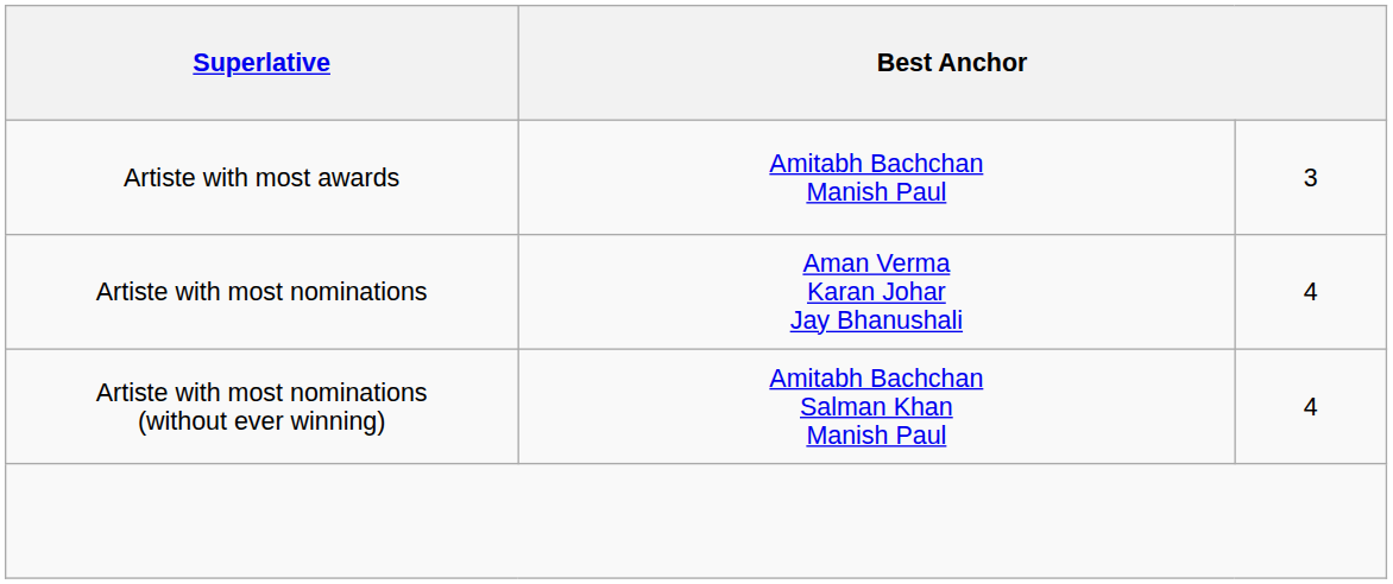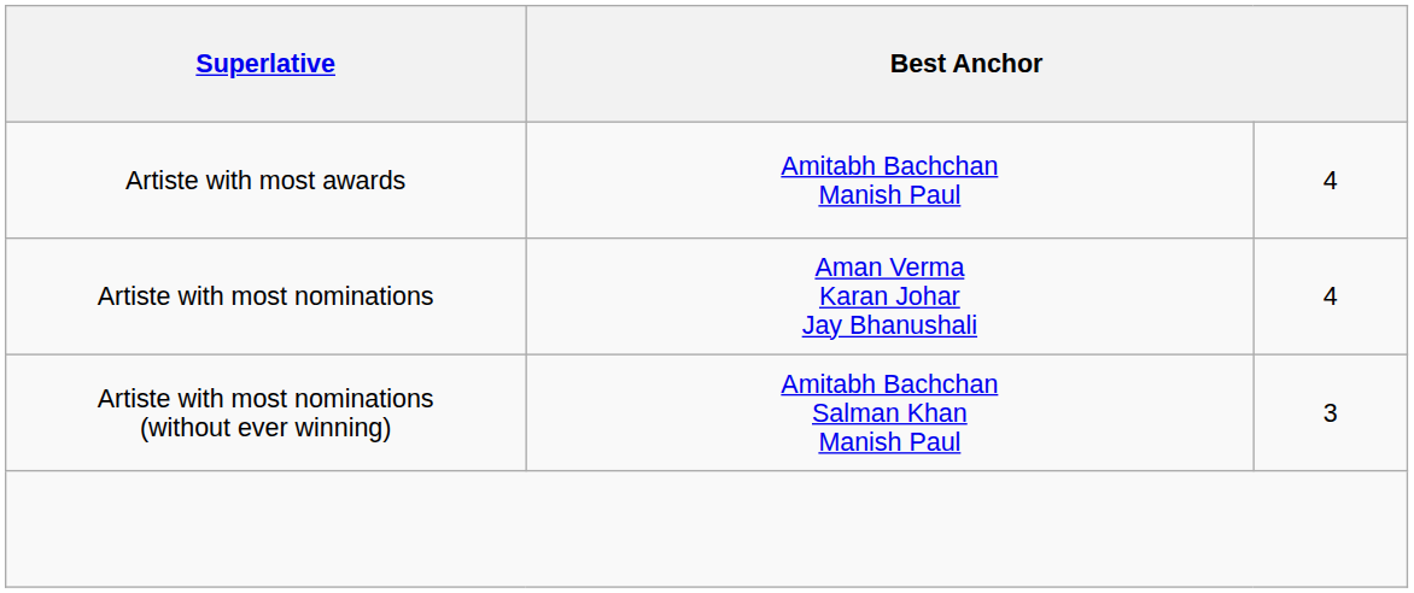Artiste with most awards | column 3: 3 -> 4
Artiste with most nominations (without ever winning) | column 3: 4 -> 3
